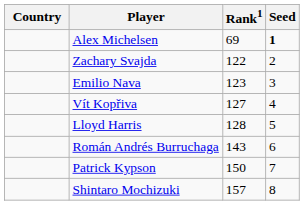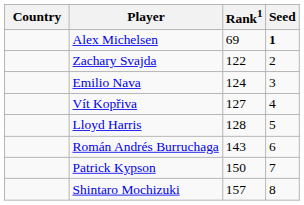Emilio Nava | Rank1: 123 -> 124
